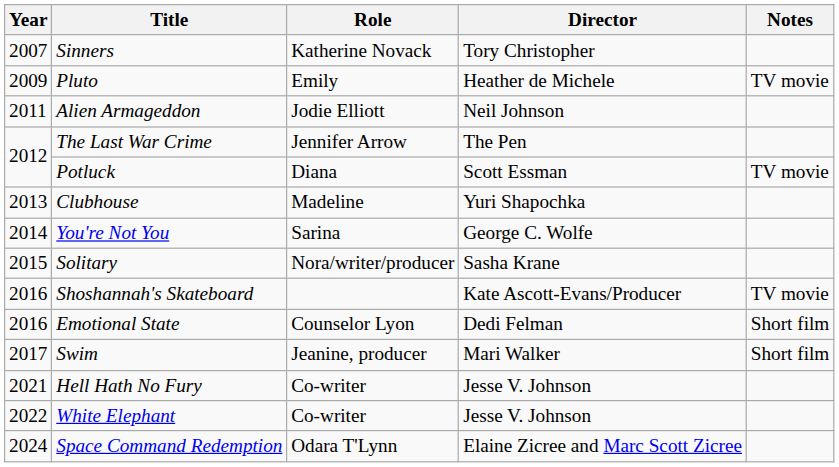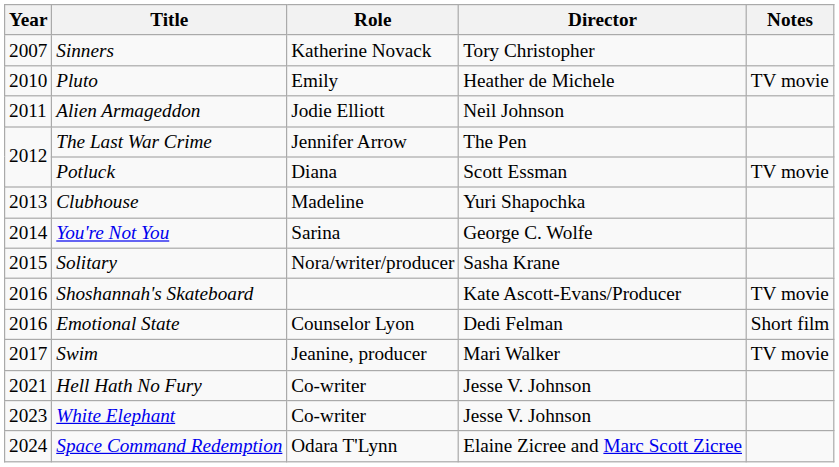Pluto | Year: 2009 -> 2010
Swim | Notes: Short film -> TV movie
White Elephant | Year: 2022 -> 2023
